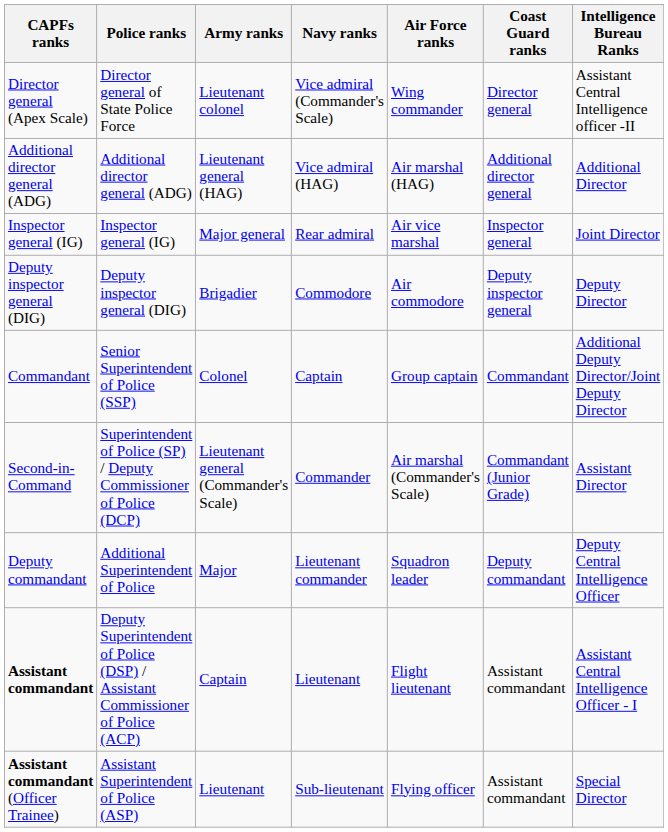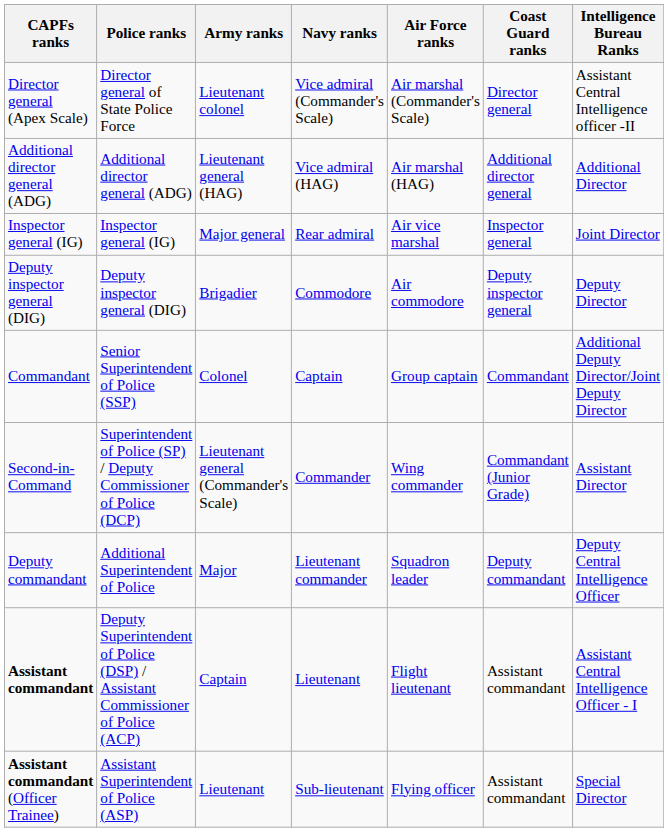Director general (Apex Scale) | Air Force ranks: Wing commander -> Air marshal (Commander's Scale)
Second-in-Command | Air Force ranks: Air marshal (Commander's Scale) -> Wing commander
